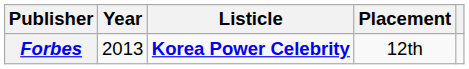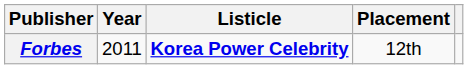Forbes | Year: 2013 -> 2011
